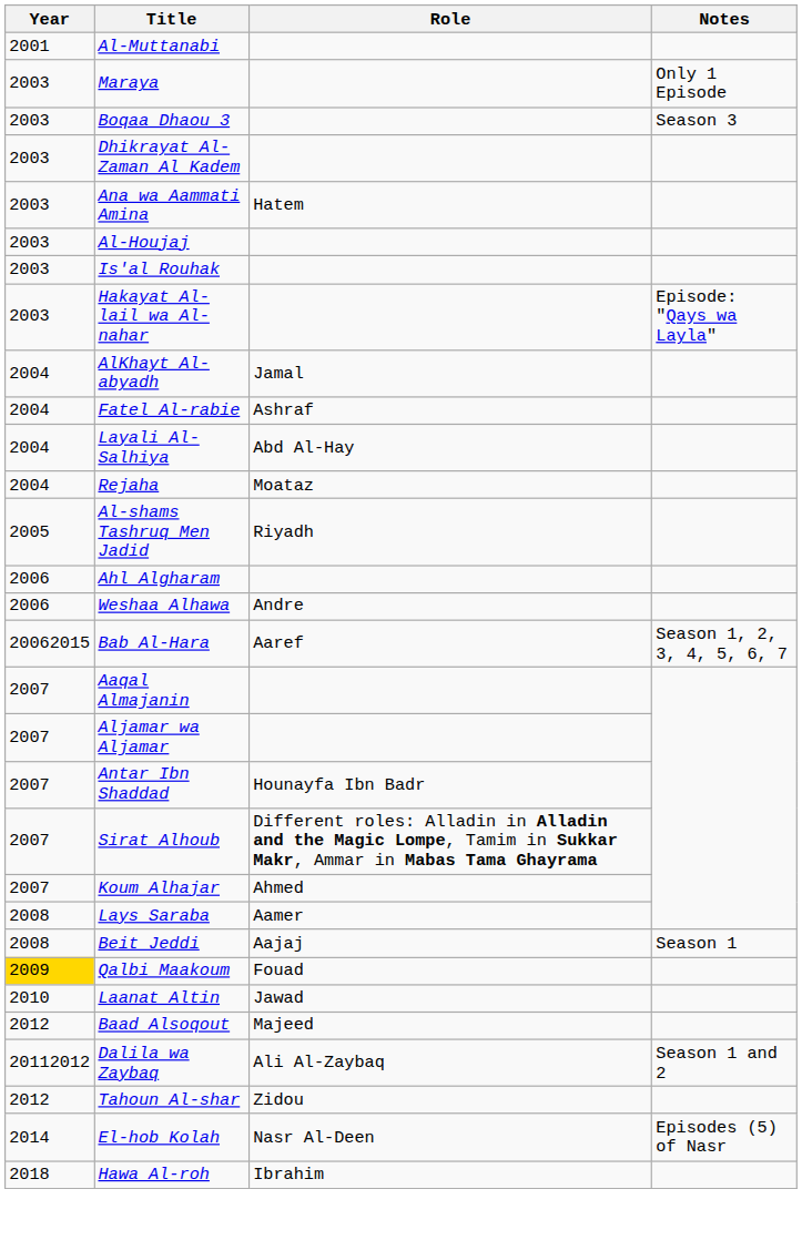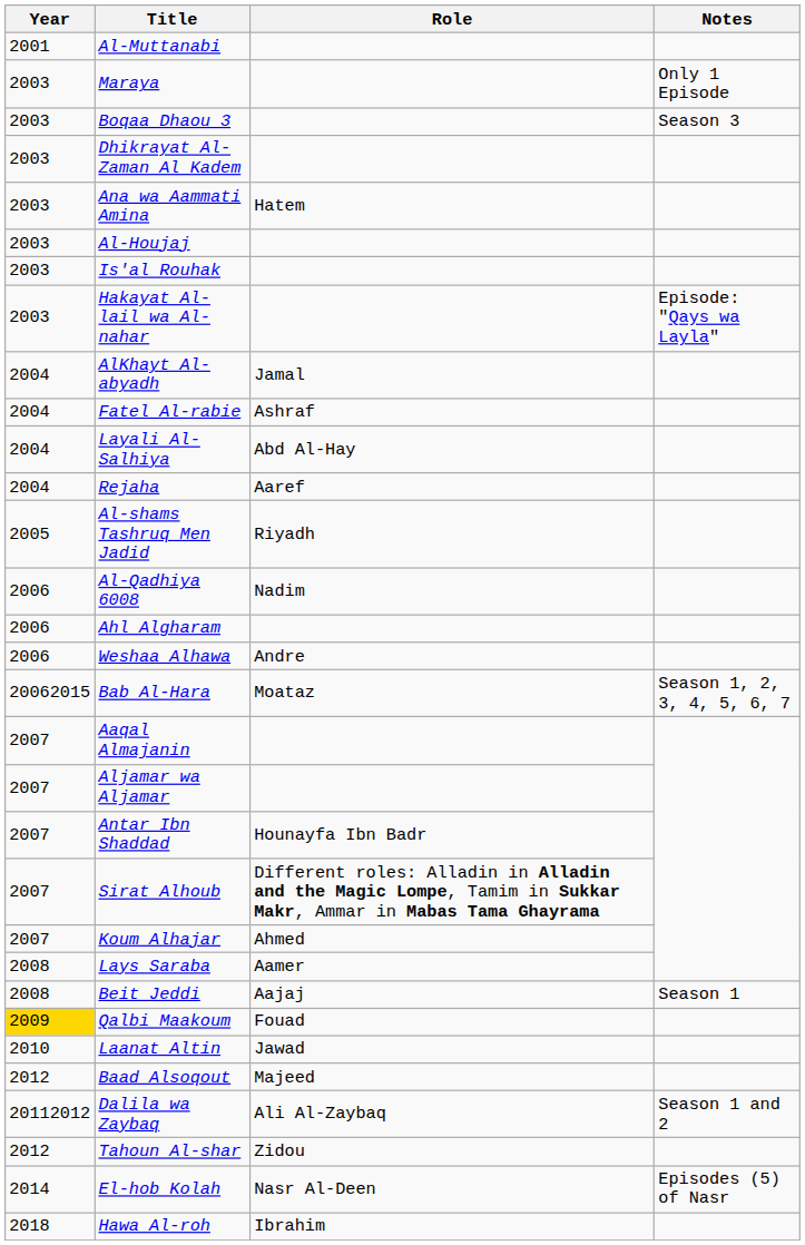Rejaha | Role: Moataz -> Aaref
+ row: 2006 | Al-Qadhiya 6008 | Nadim
Bab Al-Hara | Role: Aaref -> Moataz
